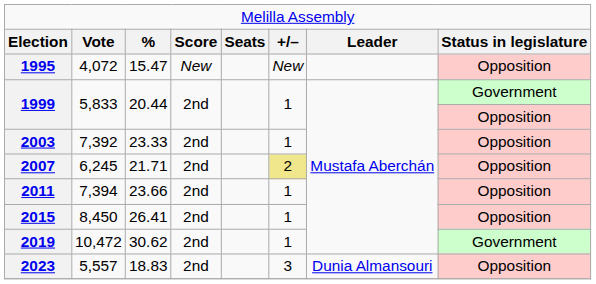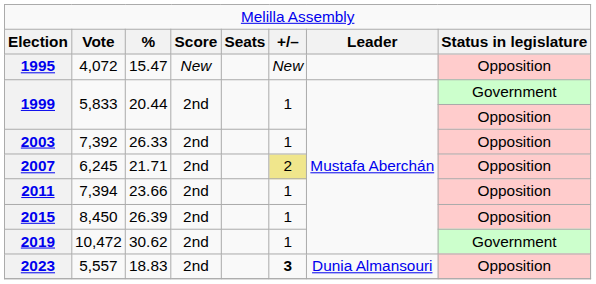2003 | column 3: 23.33 -> 26.33
2015 | column 3: 26.41 -> 26.39
2023 | column 6: normal -> bold
